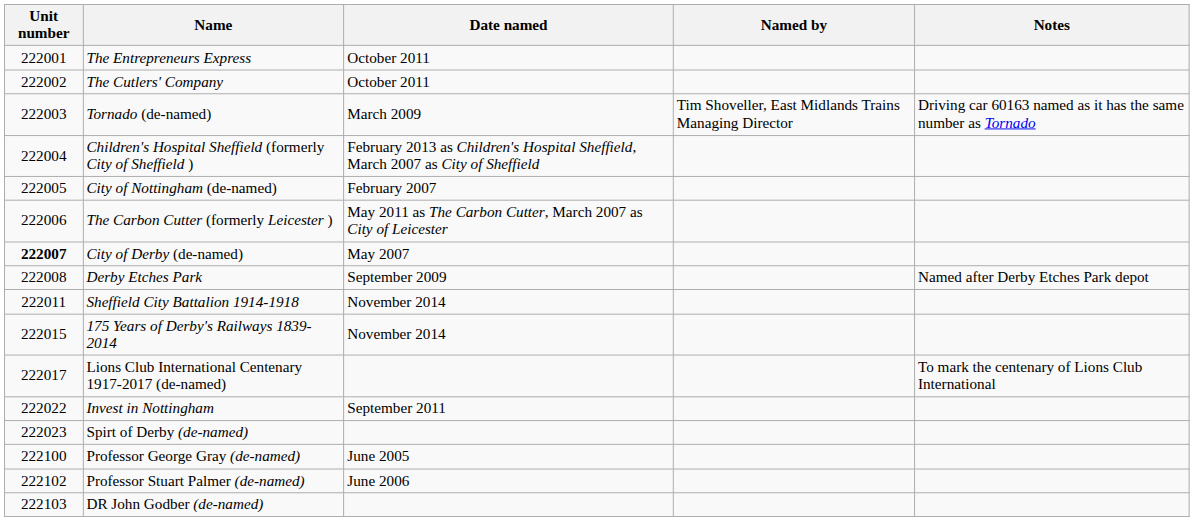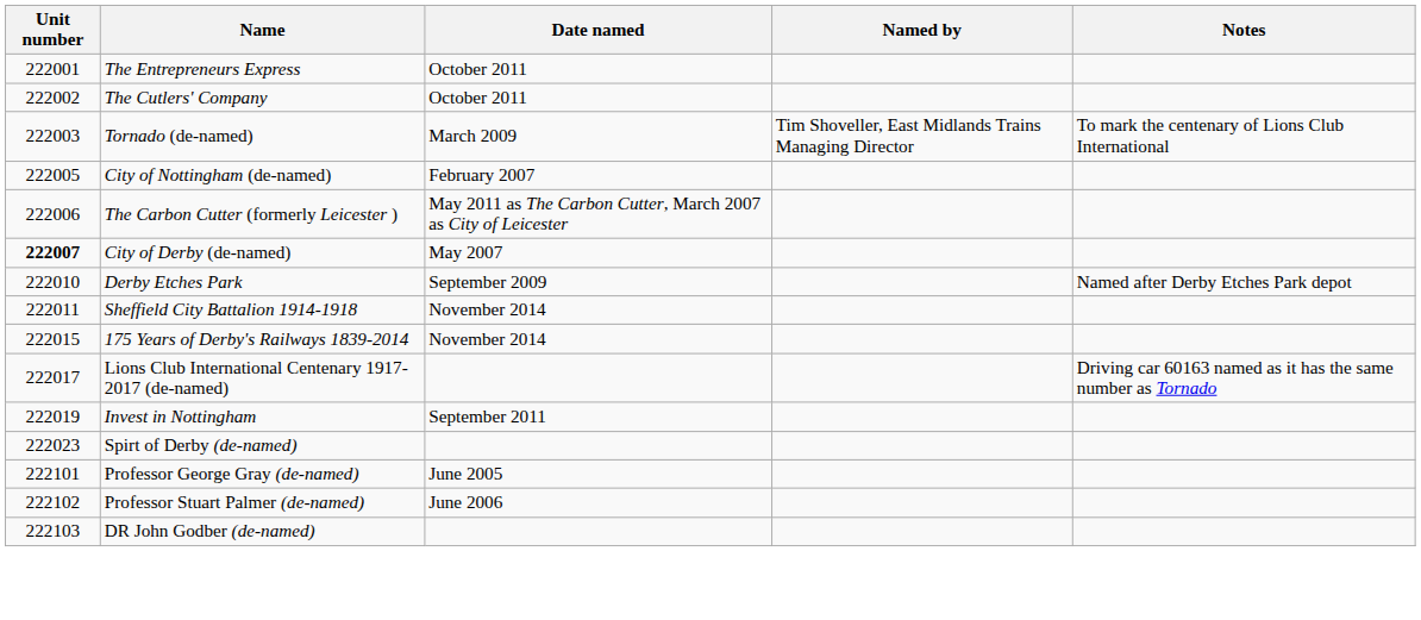Tornado (de-named) | Notes: Driving car 60163 named as it has the same number as Tornado -> To mark the centenary of Lions Club International
- row: 222004 | Children's Hospital Sheffield (formerly City of Sheffield ) | February 2013 as Children's Hospital Sheffield, March 2007 as City of Sheffield
Derby Etches Park | Unit number: 222008 -> 222010
Lions Club International Centenary 1917-2017 (de-named) | Notes: To mark the centenary of Lions Club International -> Driving car 60163 named as it has the same number as Tornado
Invest in Nottingham | Unit number: 222022 -> 222019
Professor George Gray (de-named) | Unit number: 222100 -> 222101
